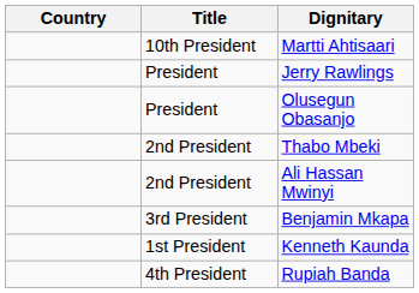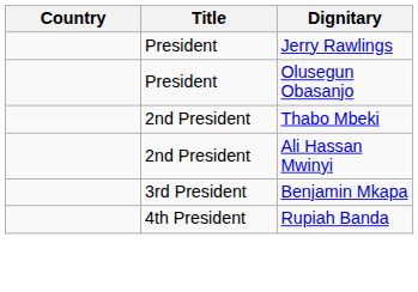- row: 10th President | Martti Ahtisaari
- row: 1st President | Kenneth Kaunda
